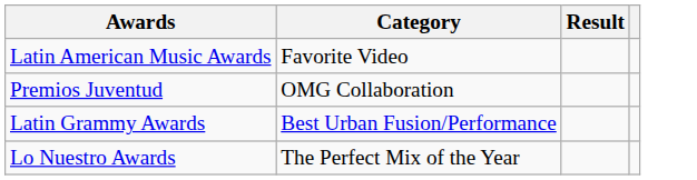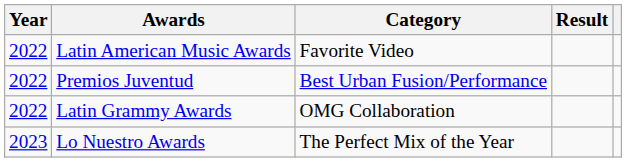+ column: Year | 2022 | 2022 | 2022 | 2023
Premios Juventud | Category: OMG Collaboration -> Best Urban Fusion/Performance
Latin Grammy Awards | Category: Best Urban Fusion/Performance -> OMG Collaboration
